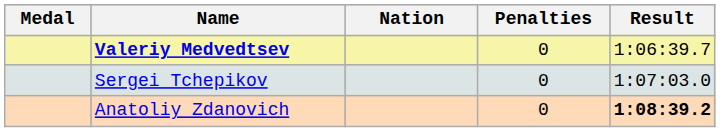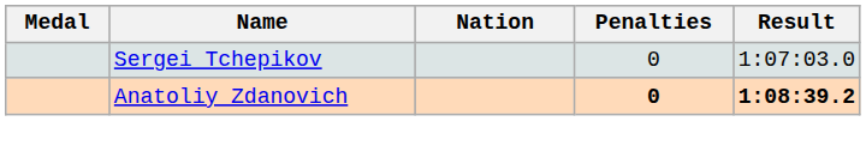- row: Valeriy Medvedtsev | 0 | 1:06:39.7
Anatoliy Zdanovich | Penalties: normal -> bold
